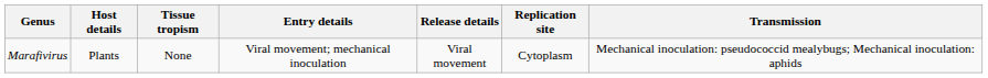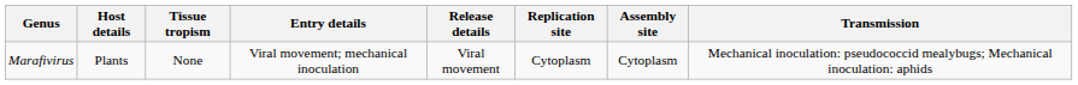+ column: Assembly site | Cytoplasm
